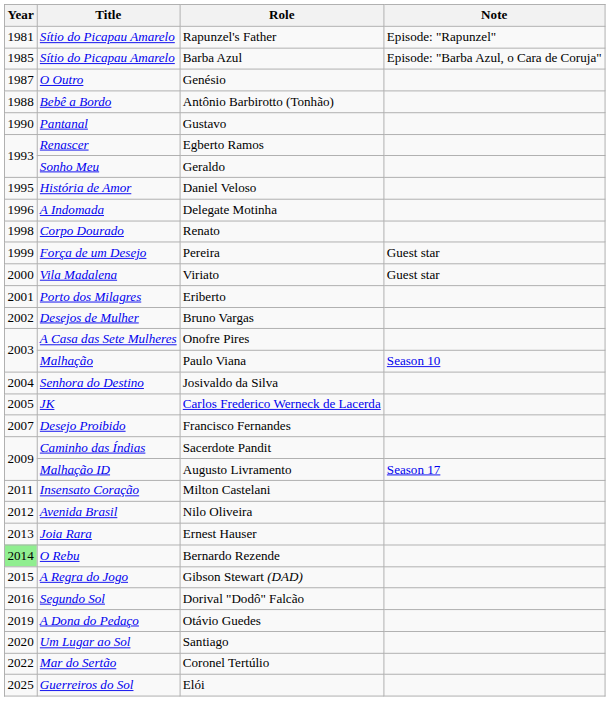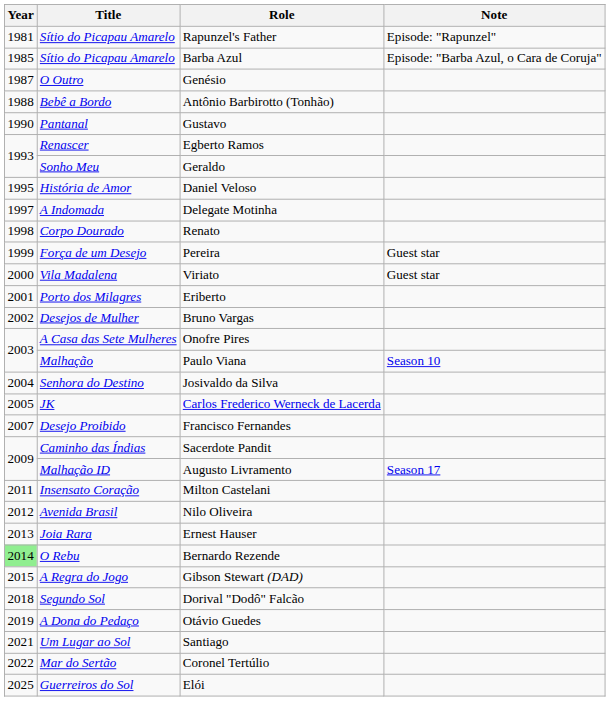Delegate Motinha | Year: 1996 -> 1997
Dorival "Dodô" Falcão | Year: 2016 -> 2018
Santiago | Year: 2020 -> 2021
